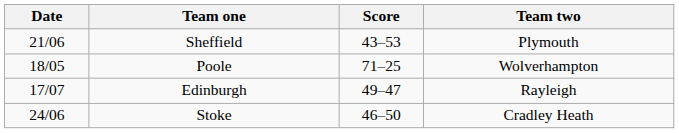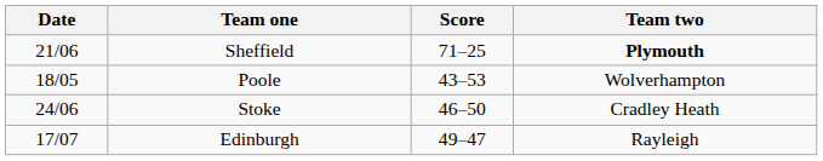Sheffield | Score: 43–53 -> 71–25
Sheffield | Team two: normal -> bold
Poole | Score: 71–25 -> 43–53
rows swapped: Stoke <-> Edinburgh
